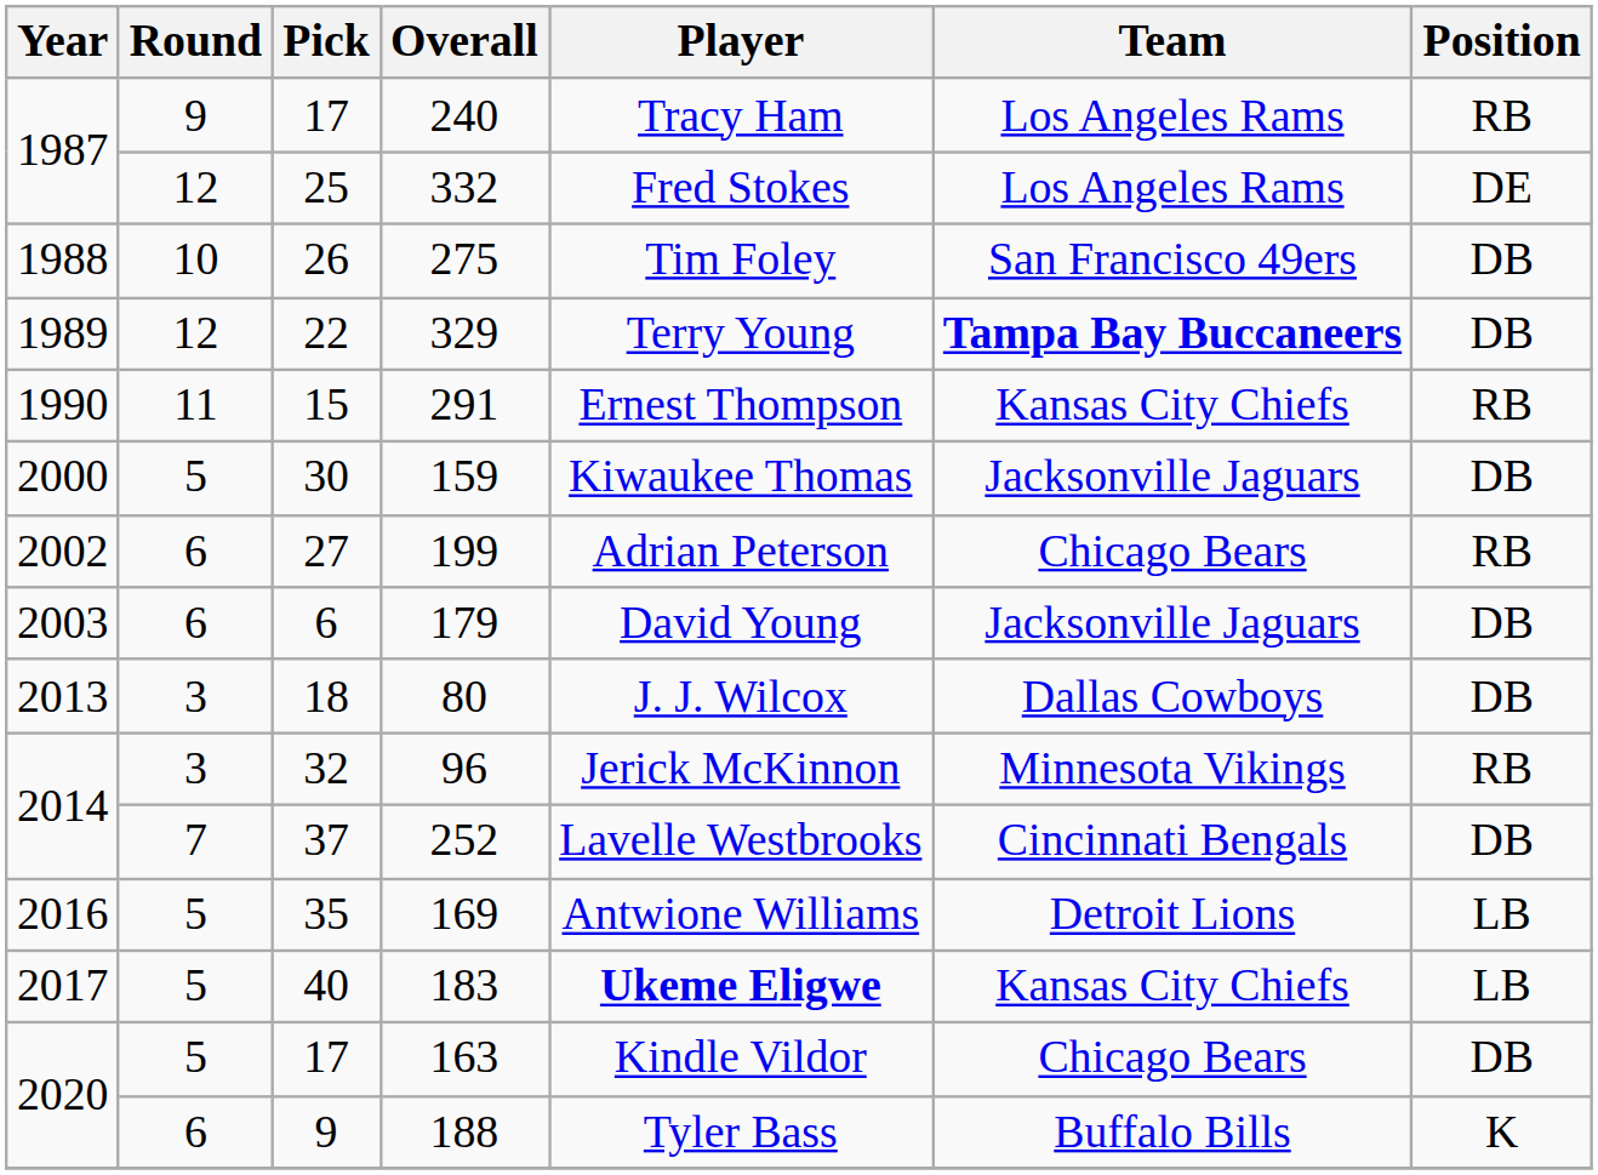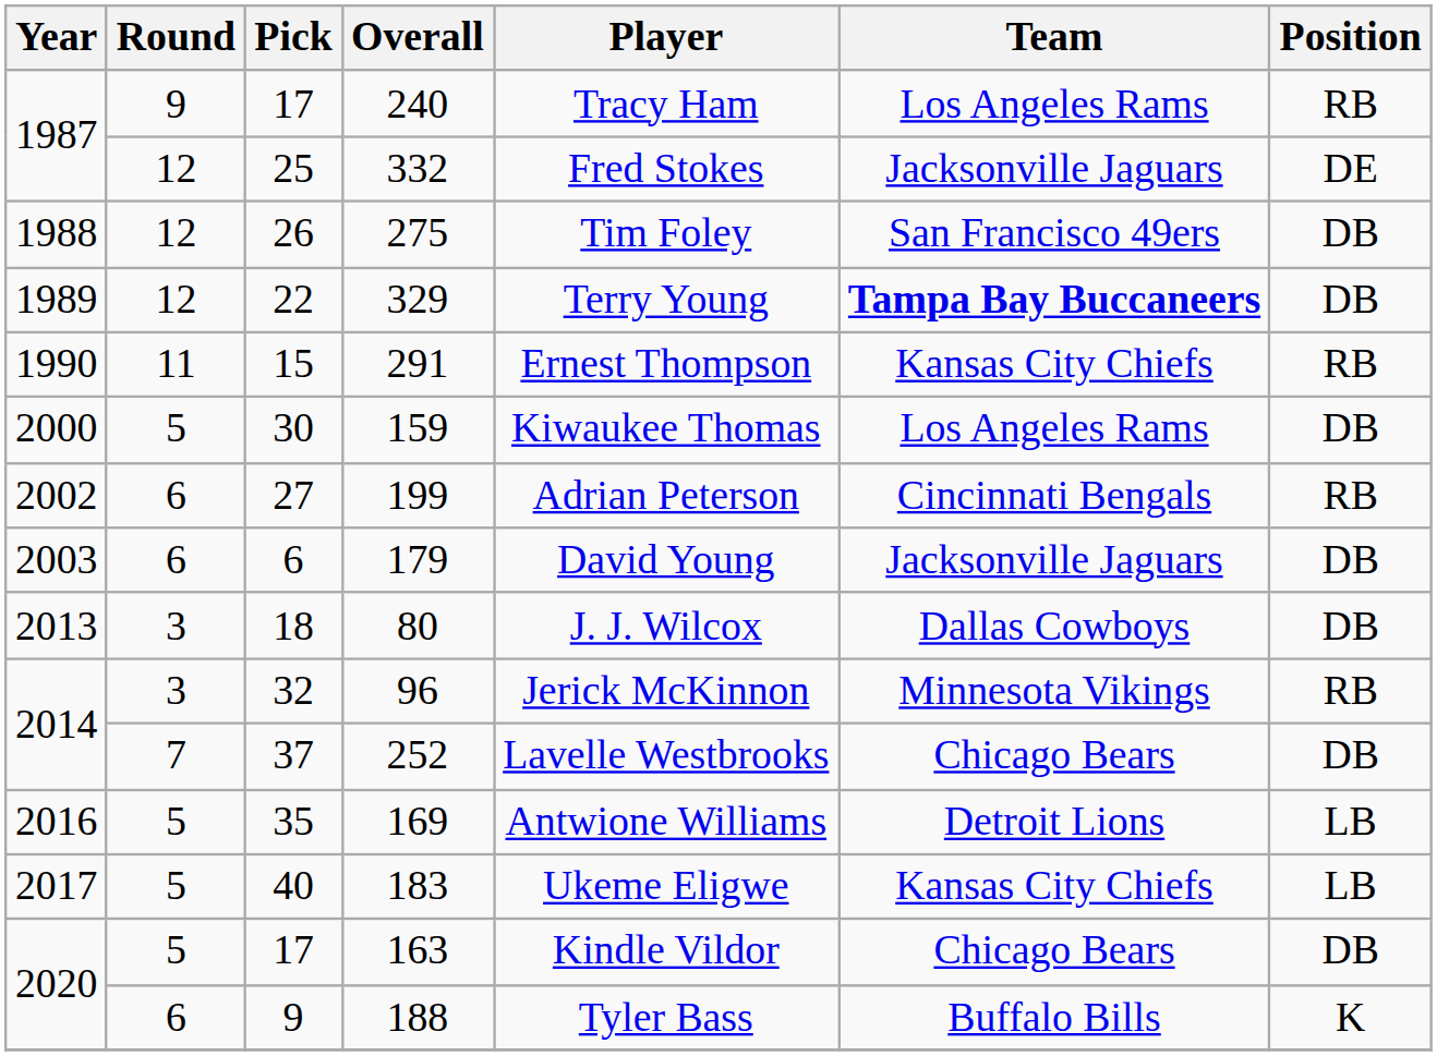332 | Team: Los Angeles Rams -> Jacksonville Jaguars
275 | Round: 10 -> 12
159 | Team: Jacksonville Jaguars -> Los Angeles Rams
199 | Team: Chicago Bears -> Cincinnati Bengals
252 | Team: Cincinnati Bengals -> Chicago Bears
183 | Player: bold -> normal
